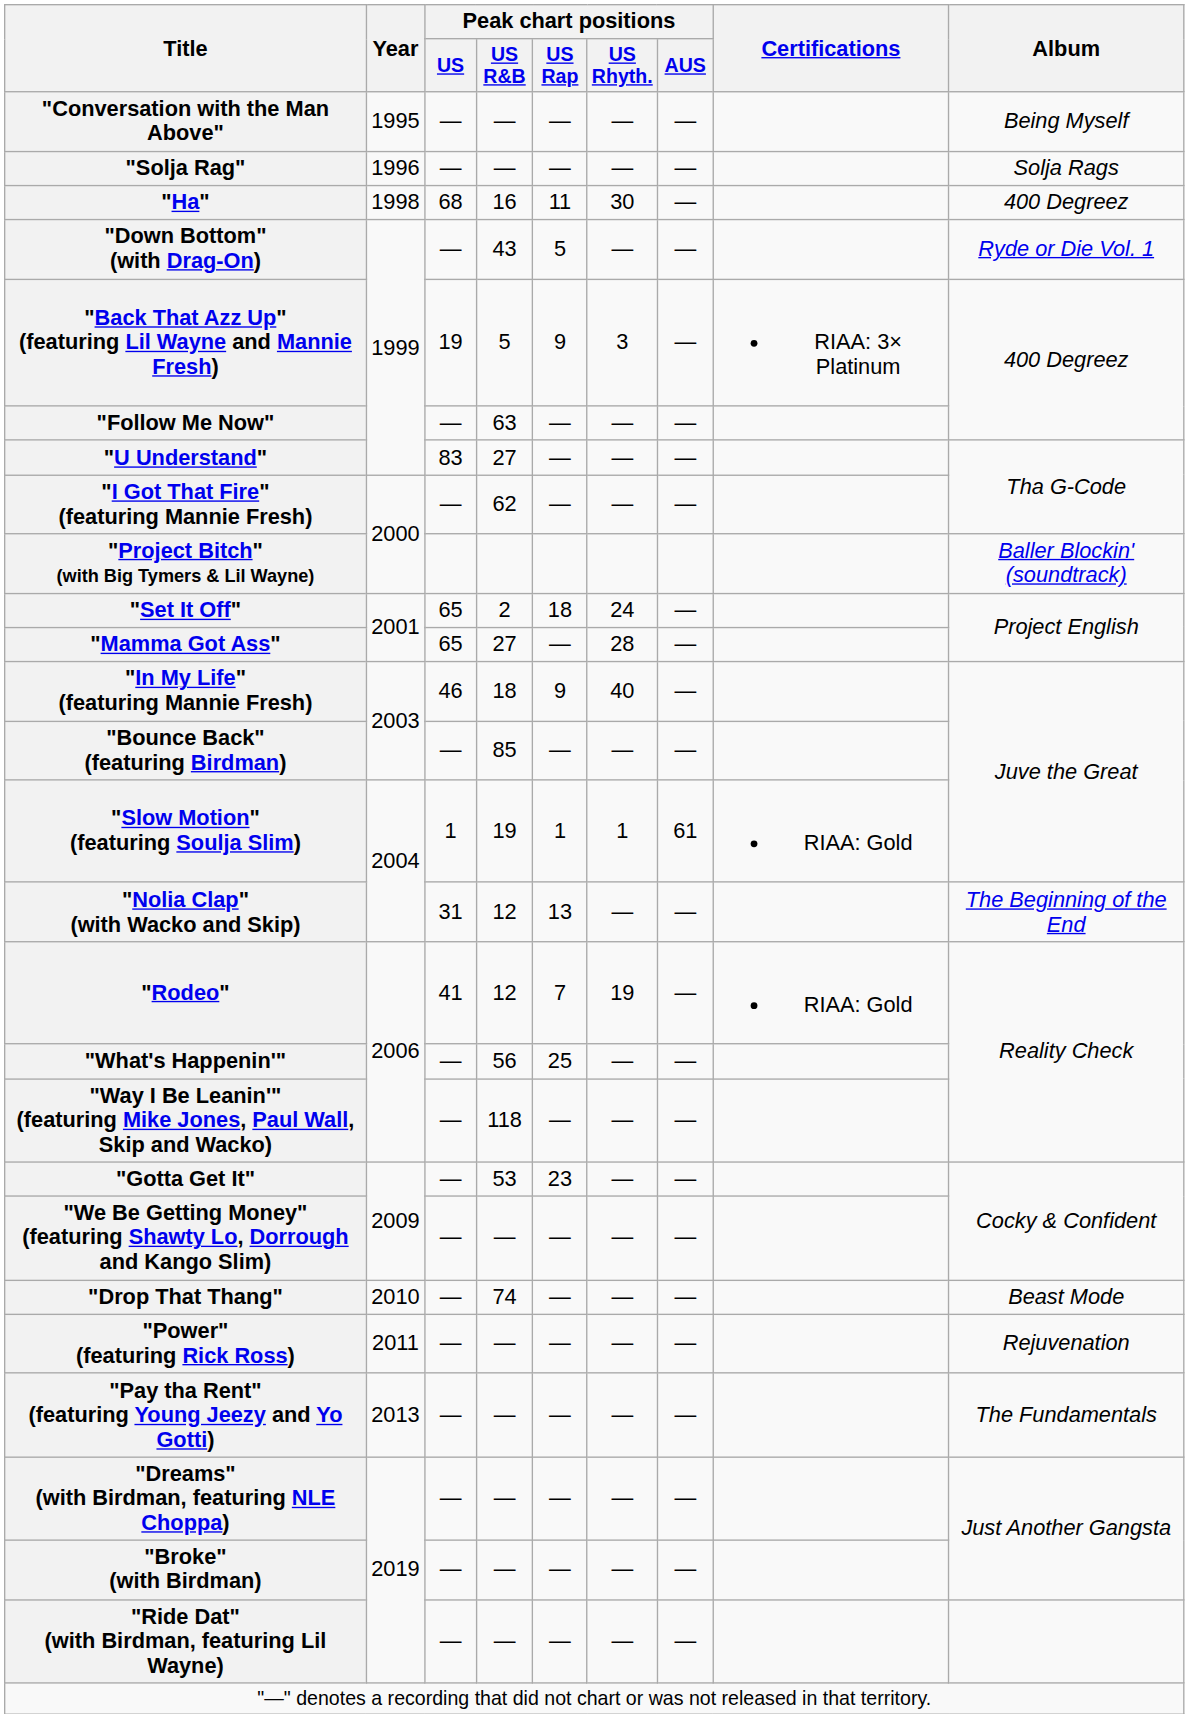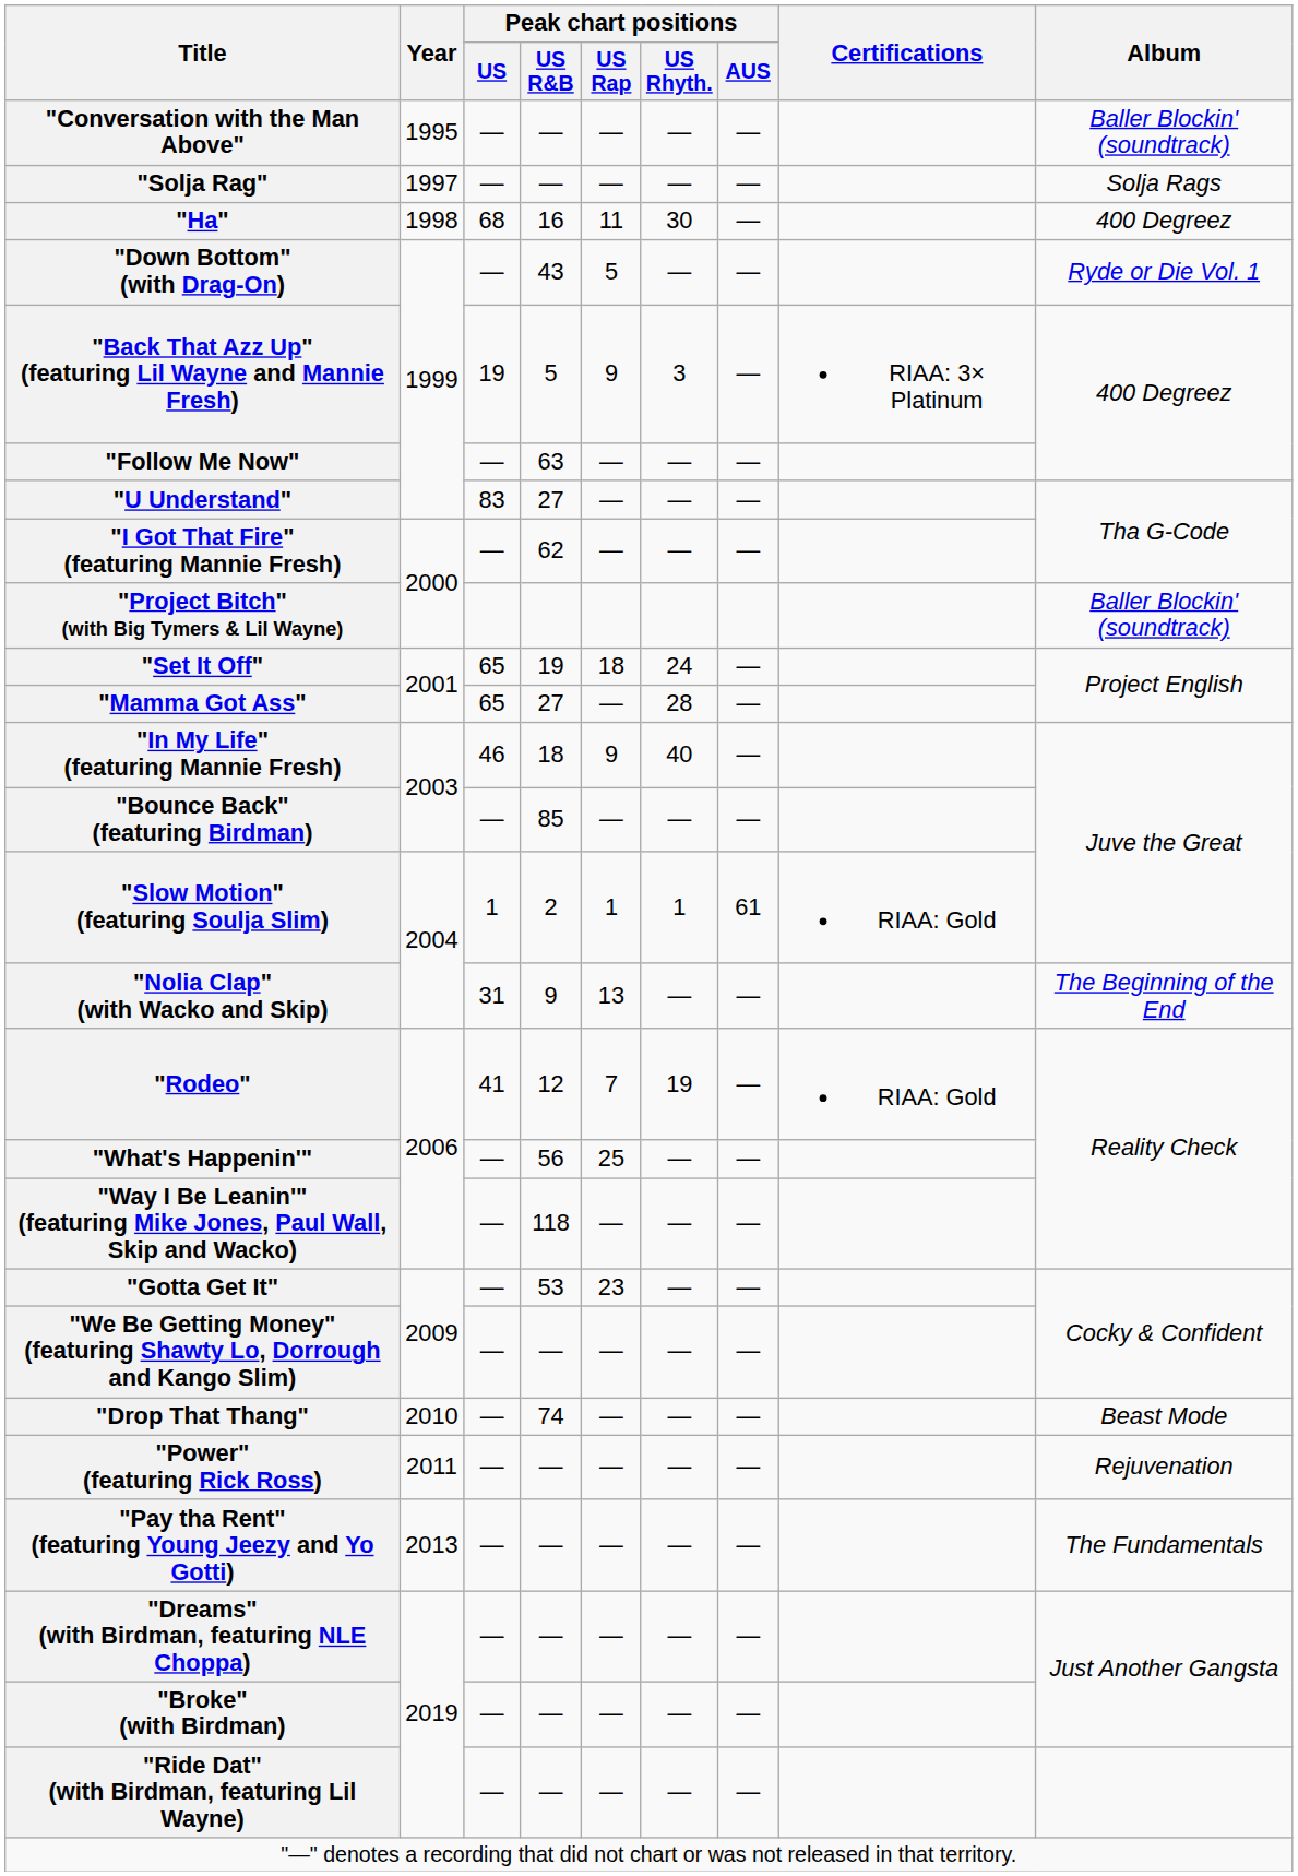"Conversation with the Man Above" | Album: Being Myself -> Baller Blockin' (soundtrack)
"Solja Rag" | Year: 1996 -> 1997
"Set It Off" | Peak chart positions / US R&B: 2 -> 19
"Slow Motion" (featuring Soulja Slim) | Peak chart positions / US R&B: 19 -> 2
"Nolia Clap" (with Wacko and Skip) | Peak chart positions / US R&B: 12 -> 9
